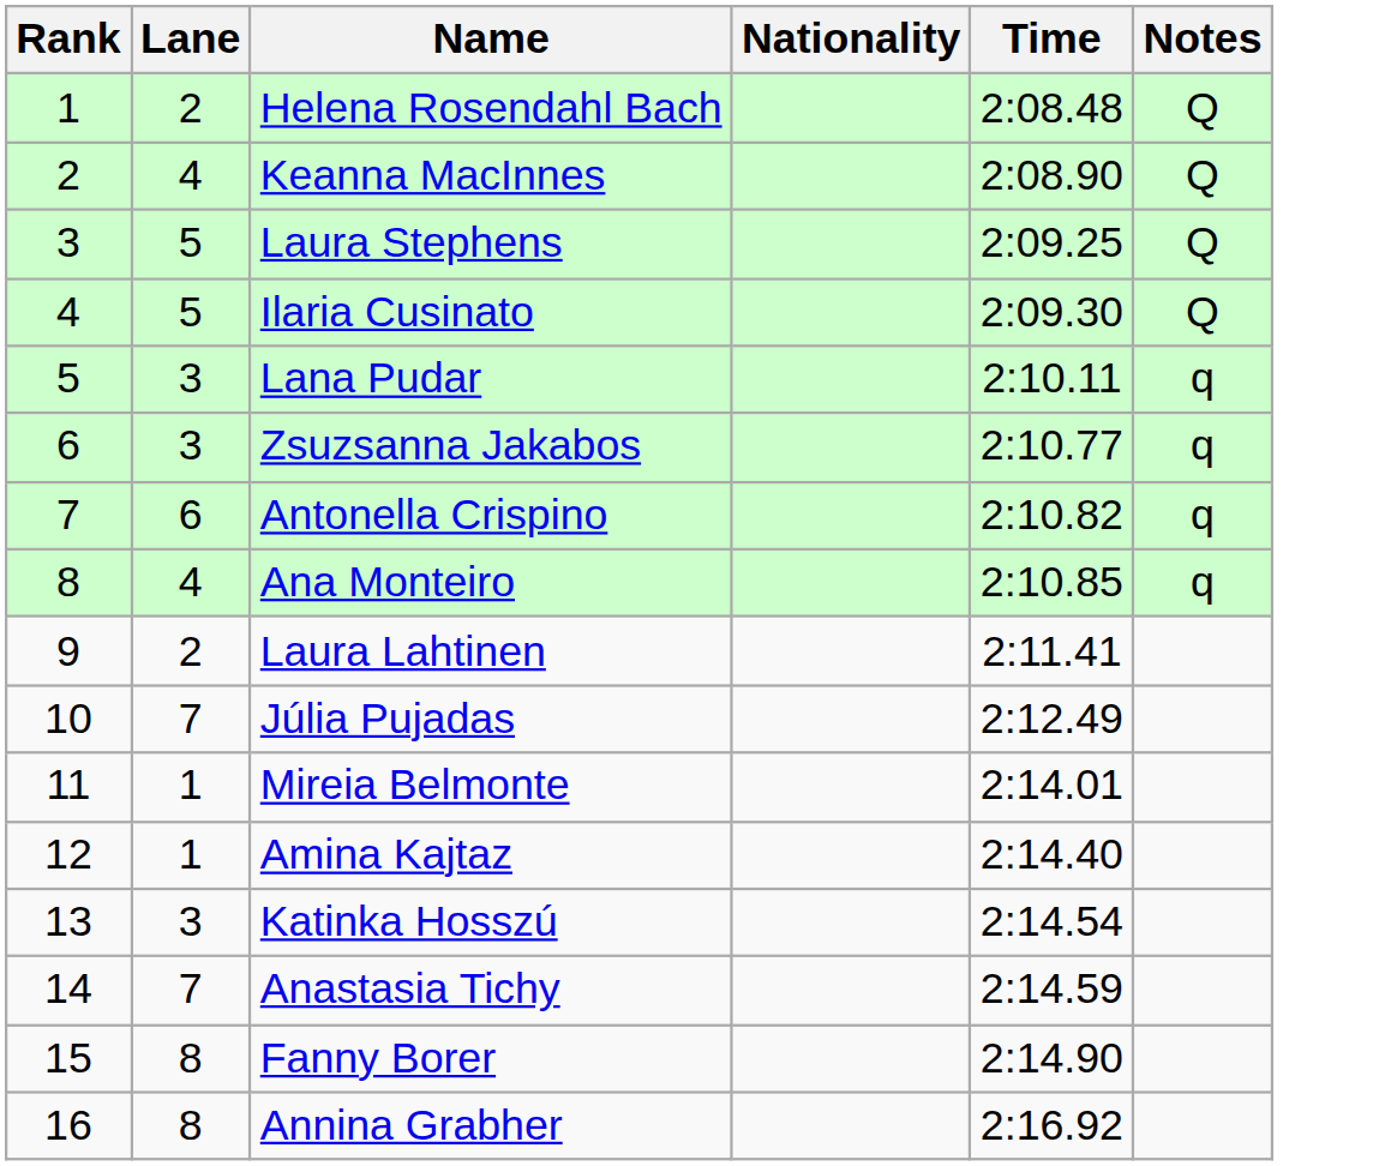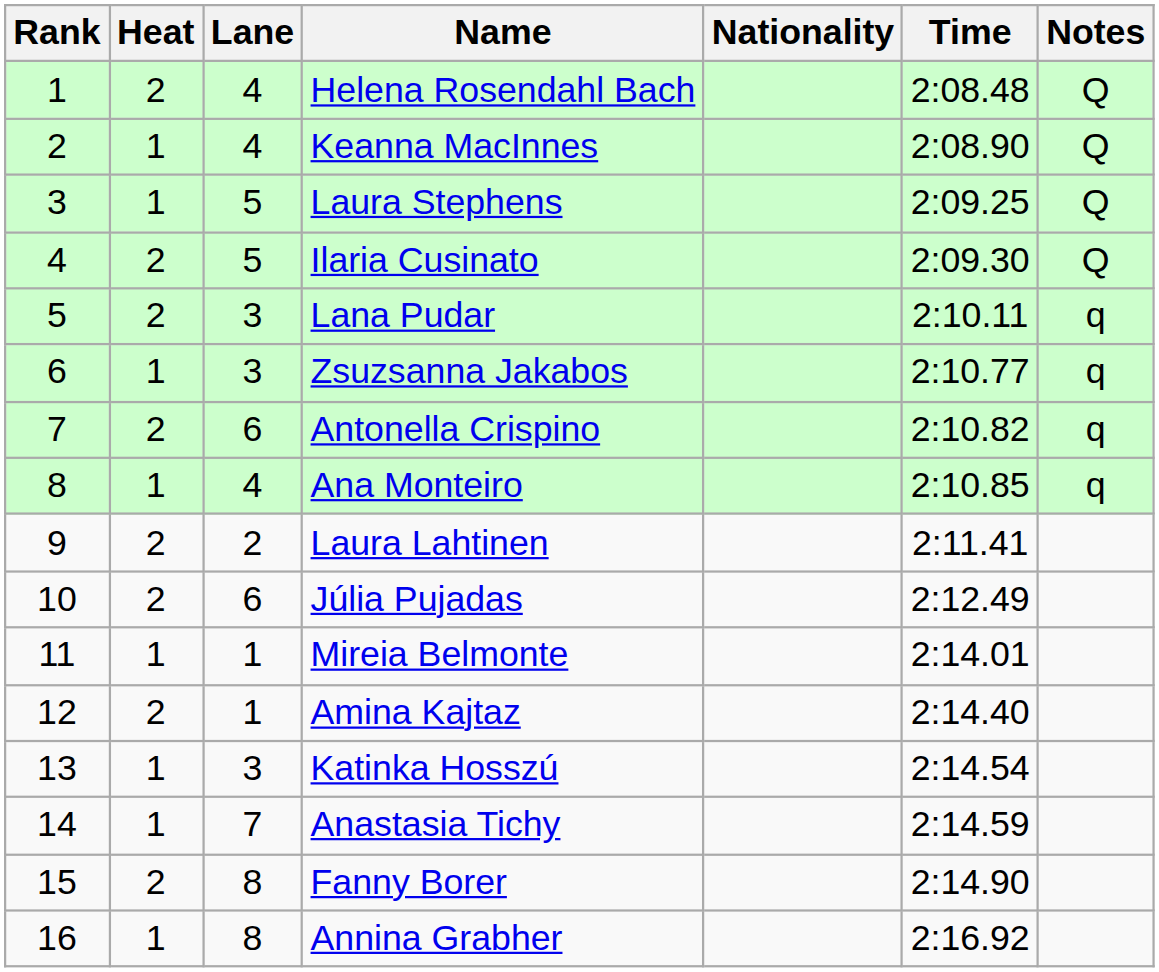+ column: Heat | 2 | 1 | 1 | 2 | 2 | 1 | 2 | 1 | 2 | 2 | 1 | 2 | 1 | 1 | 2 | 1
Helena Rosendahl Bach | Lane: 2 -> 4
Júlia Pujadas | Lane: 7 -> 6
